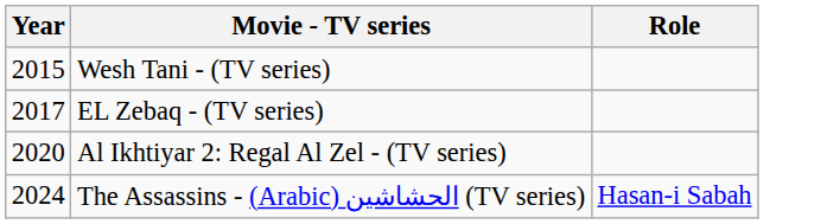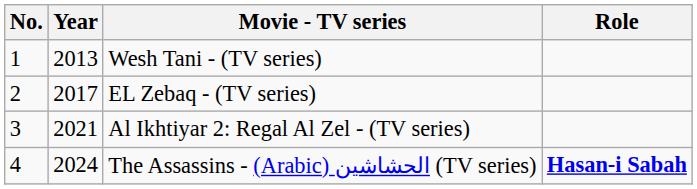+ column: No. | 1 | 2 | 3 | 4
Wesh Tani - (TV series) | Year: 2015 -> 2013
Al Ikhtiyar 2: Regal Al Zel - (TV series) | Year: 2020 -> 2021
The Assassins - (Arabic) الحشاشين (TV series) | Role: normal -> bold
